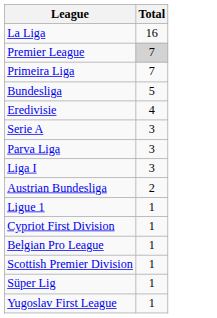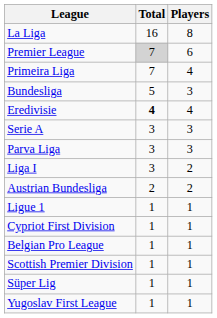+ column: Players | 8 | 6 | 4 | 3 | 4 | 3 | 3 | 2 | 2 | 1 | 1 | 1 | 1 | 1 | 1
Eredivisie | Total: normal -> bold
